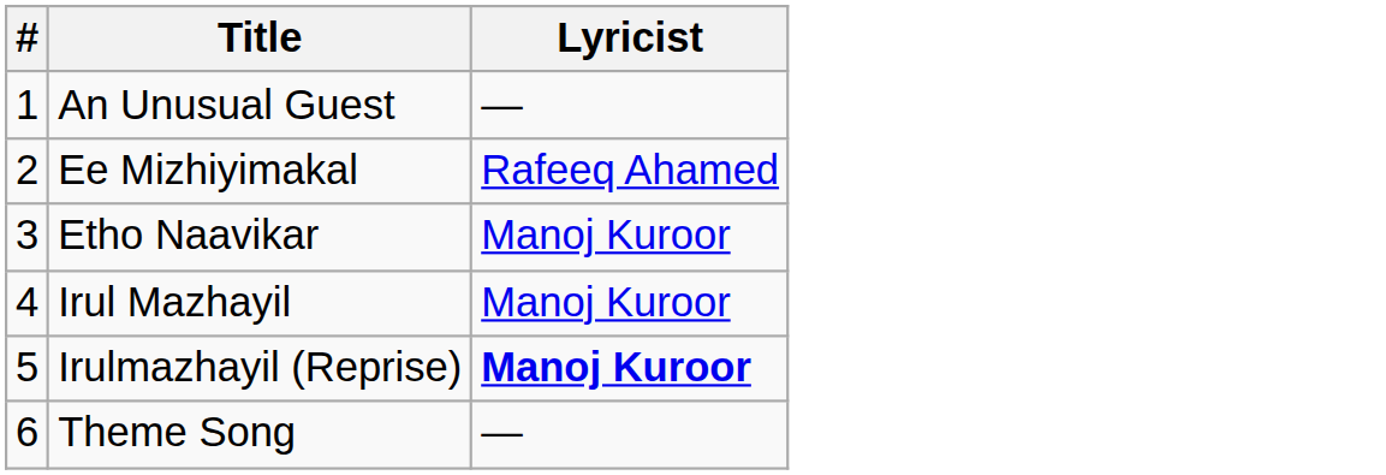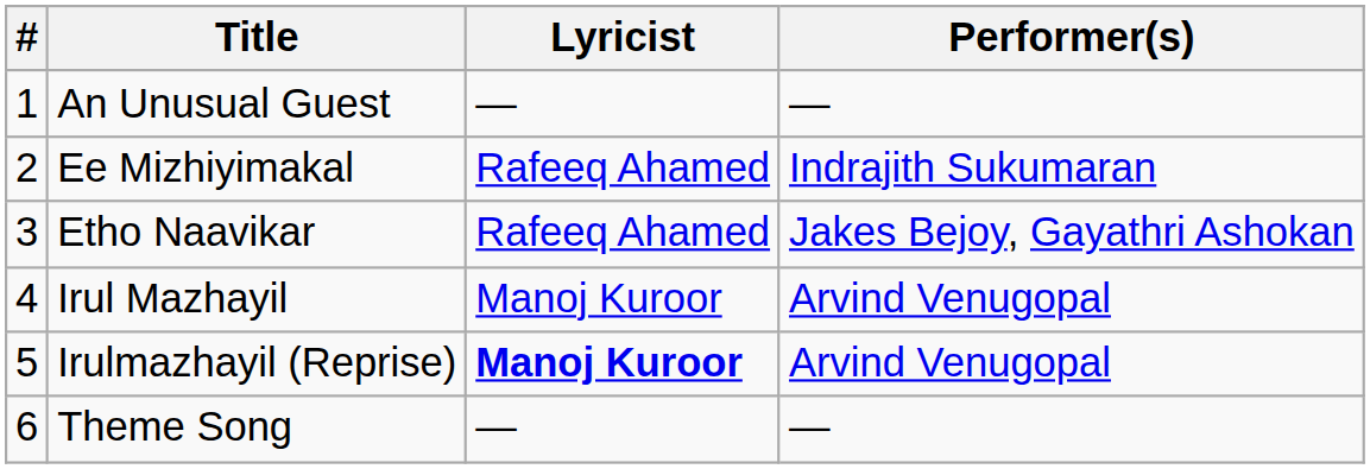+ column: Performer(s) | — | Indrajith Sukumaran | Jakes Bejoy, Gayathri Ashokan | Arvind Venugopal | Arvind Venugopal | —
Etho Naavikar | Lyricist: Manoj Kuroor -> Rafeeq Ahamed
